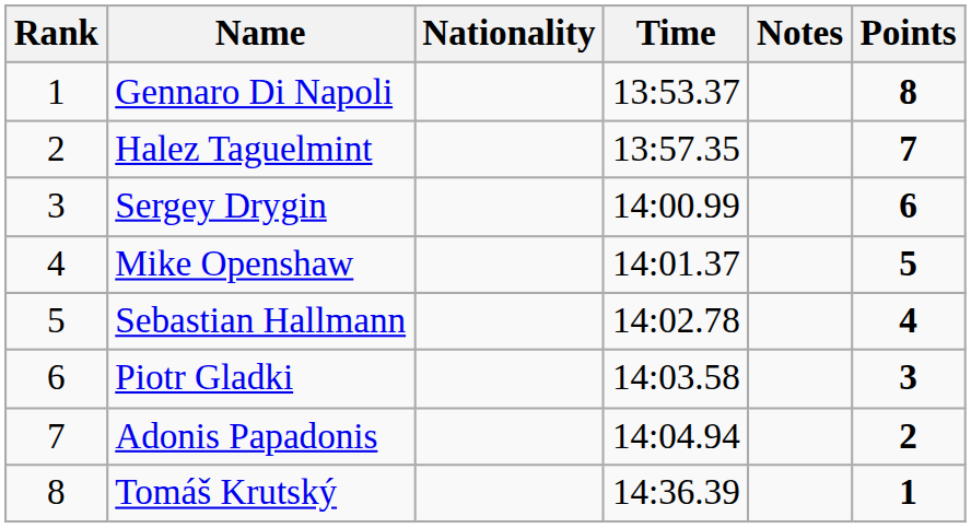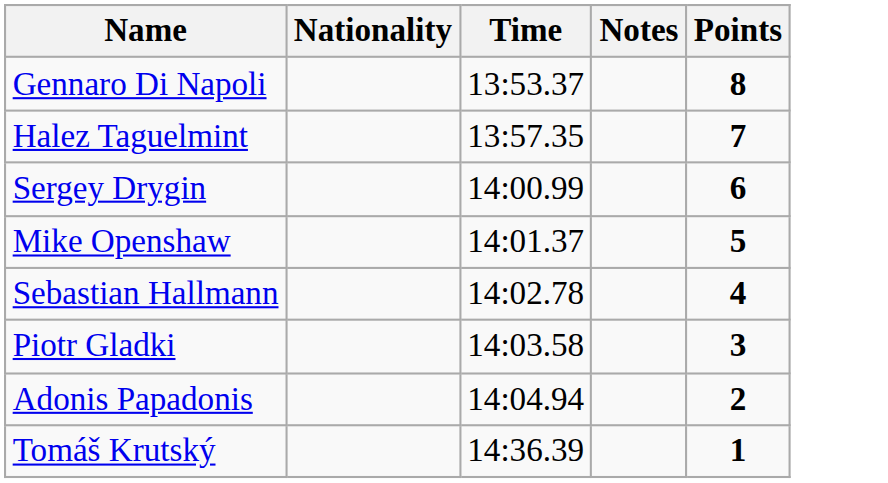- column: Rank | 1 | 2 | 3 | 4 | 5 | 6 | 7 | 8
